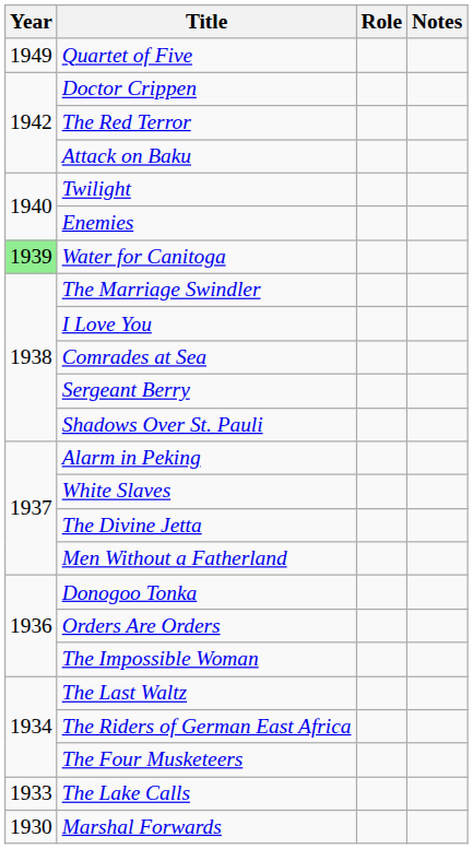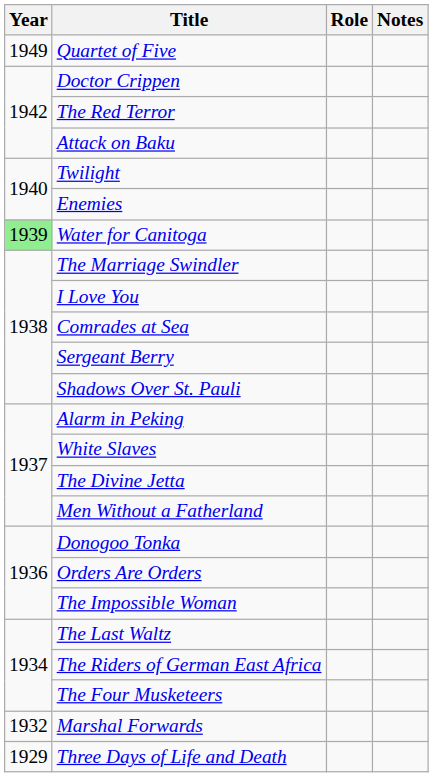- row: 1933 | The Lake Calls
Marshal Forwards | Year: 1930 -> 1932
+ row: 1929 | Three Days of Life and Death
